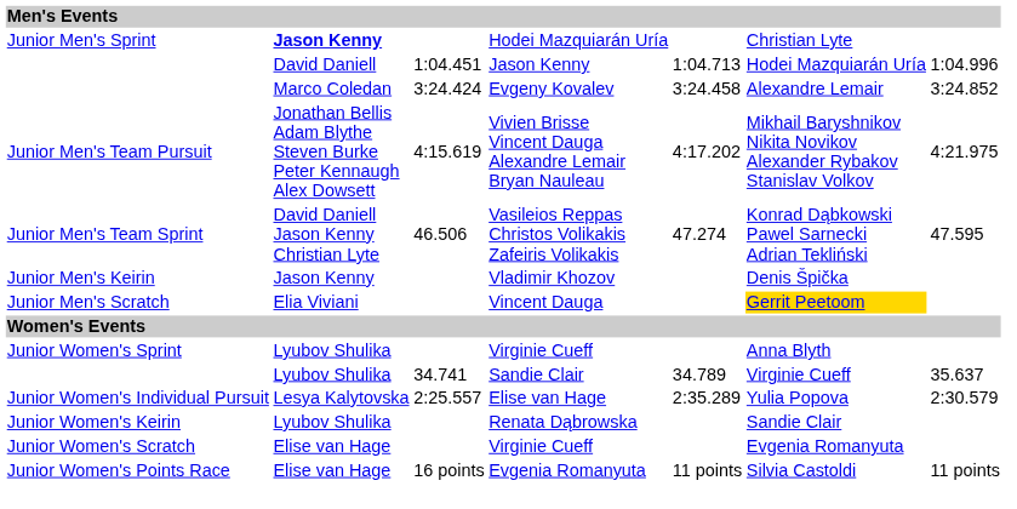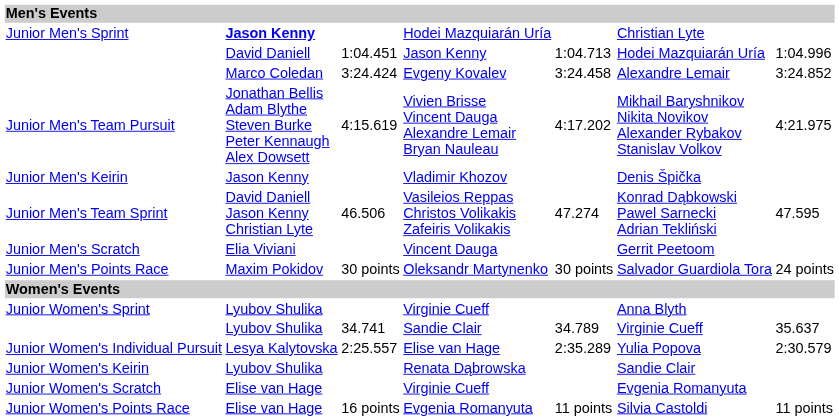rows swapped: Vasileios Reppas Christos Volikakis Zafeiris Volikakis <-> Vladimir Khozov
Vincent Dauga | column 6: gold background -> no background
+ row: Junior Men's Points Race | Maxim Pokidov | 30 points | Oleksandr Martynenko | 30 points | Salvador Guardiola Tora | 24 points
